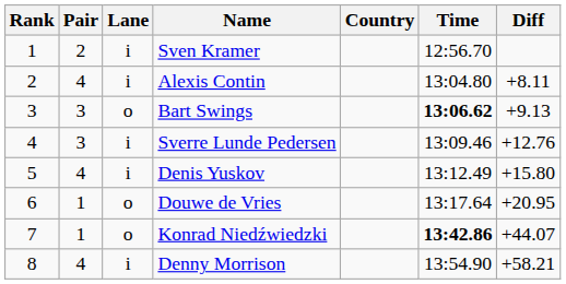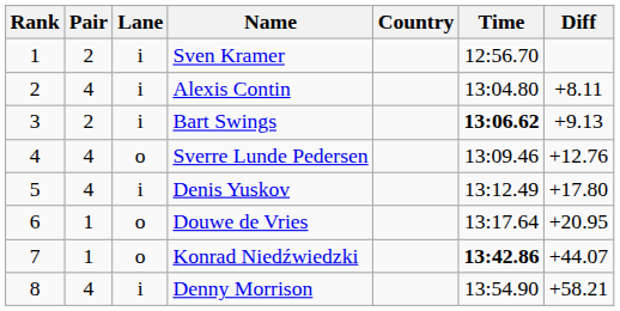Bart Swings | Pair: 3 -> 2
Bart Swings | Lane: o -> i
Sverre Lunde Pedersen | Pair: 3 -> 4
Sverre Lunde Pedersen | Lane: i -> o
Denis Yuskov | Diff: +15.80 -> +17.80
